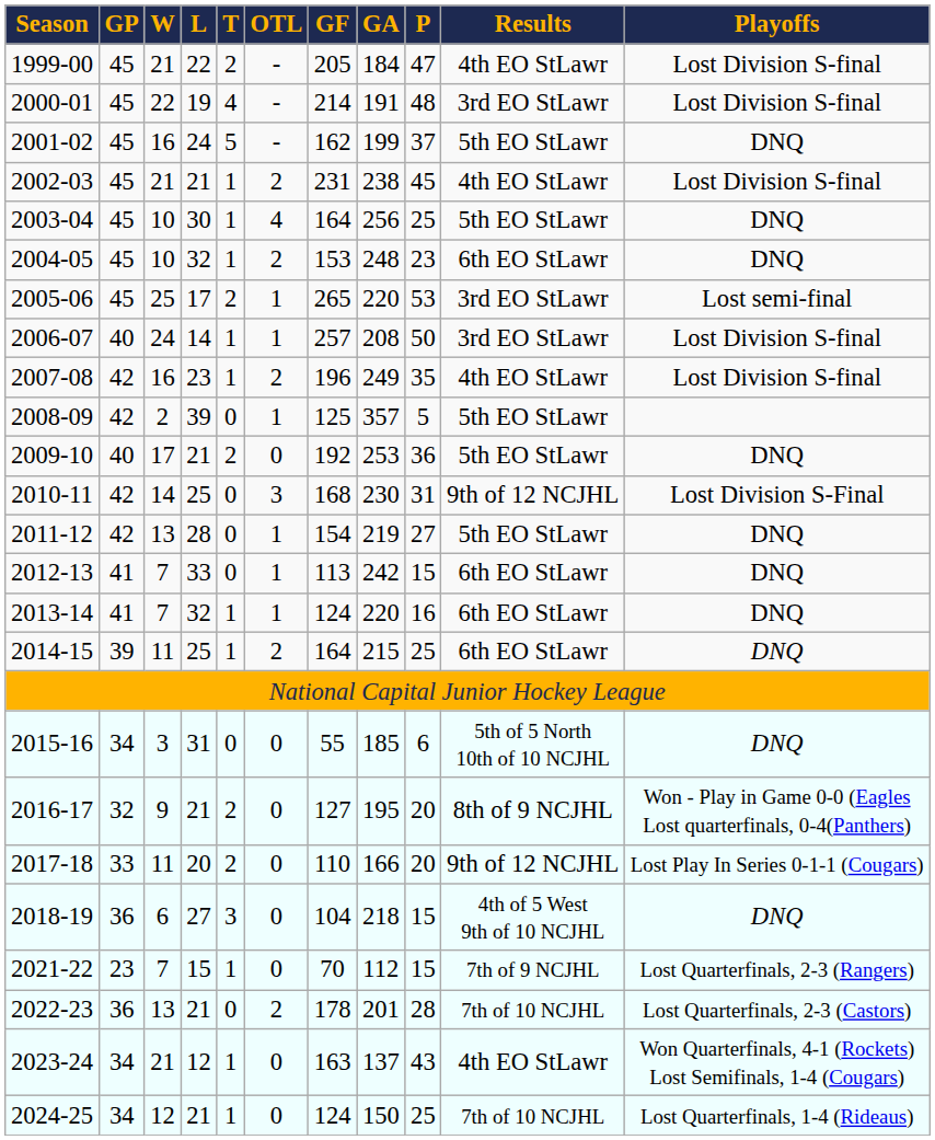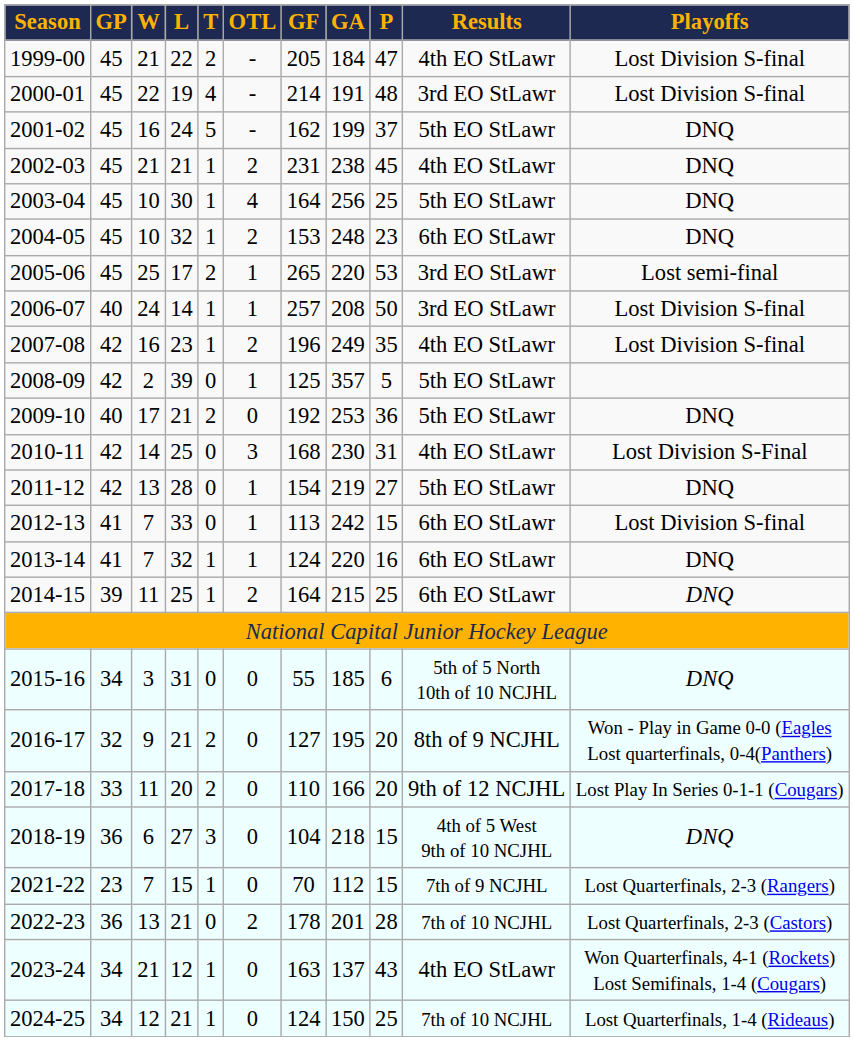2002-03 | Playoffs: Lost Division S-final -> DNQ
2010-11 | Results: 9th of 12 NCJHL -> 4th EO StLawr
2012-13 | Playoffs: DNQ -> Lost Division S-final
